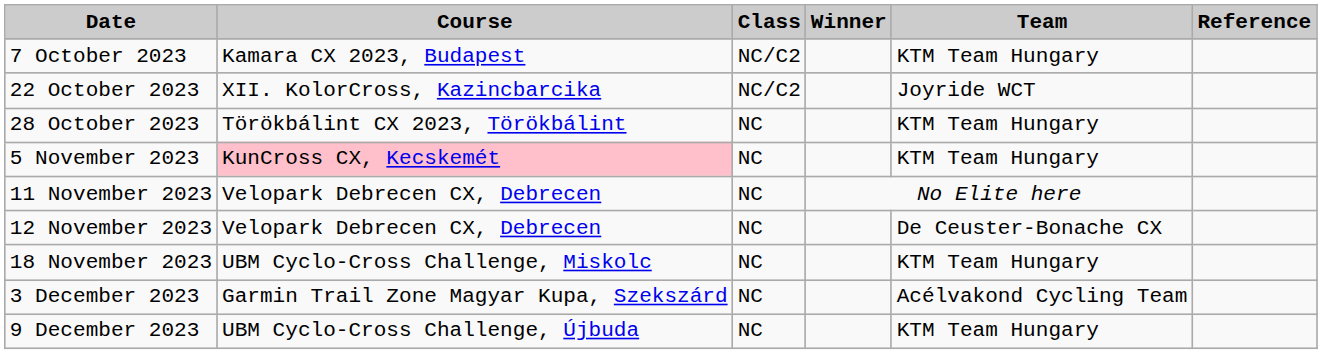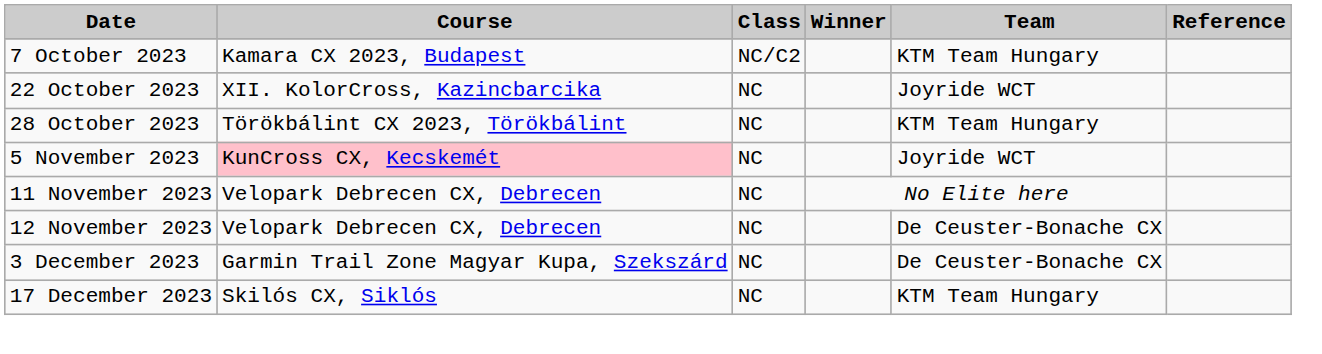22 October 2023 | Class: NC/C2 -> NC
5 November 2023 | Team: KTM Team Hungary -> Joyride WCT
- row: 18 November 2023 | UBM Cyclo-Cross Challenge, Miskolc | NC | KTM Team Hungary
3 December 2023 | Team: Acélvakond Cycling Team -> De Ceuster-Bonache CX
- row: 9 December 2023 | UBM Cyclo-Cross Challenge, Újbuda | NC | KTM Team Hungary
+ row: 17 December 2023 | Skilós CX, Siklós | NC | KTM Team Hungary
